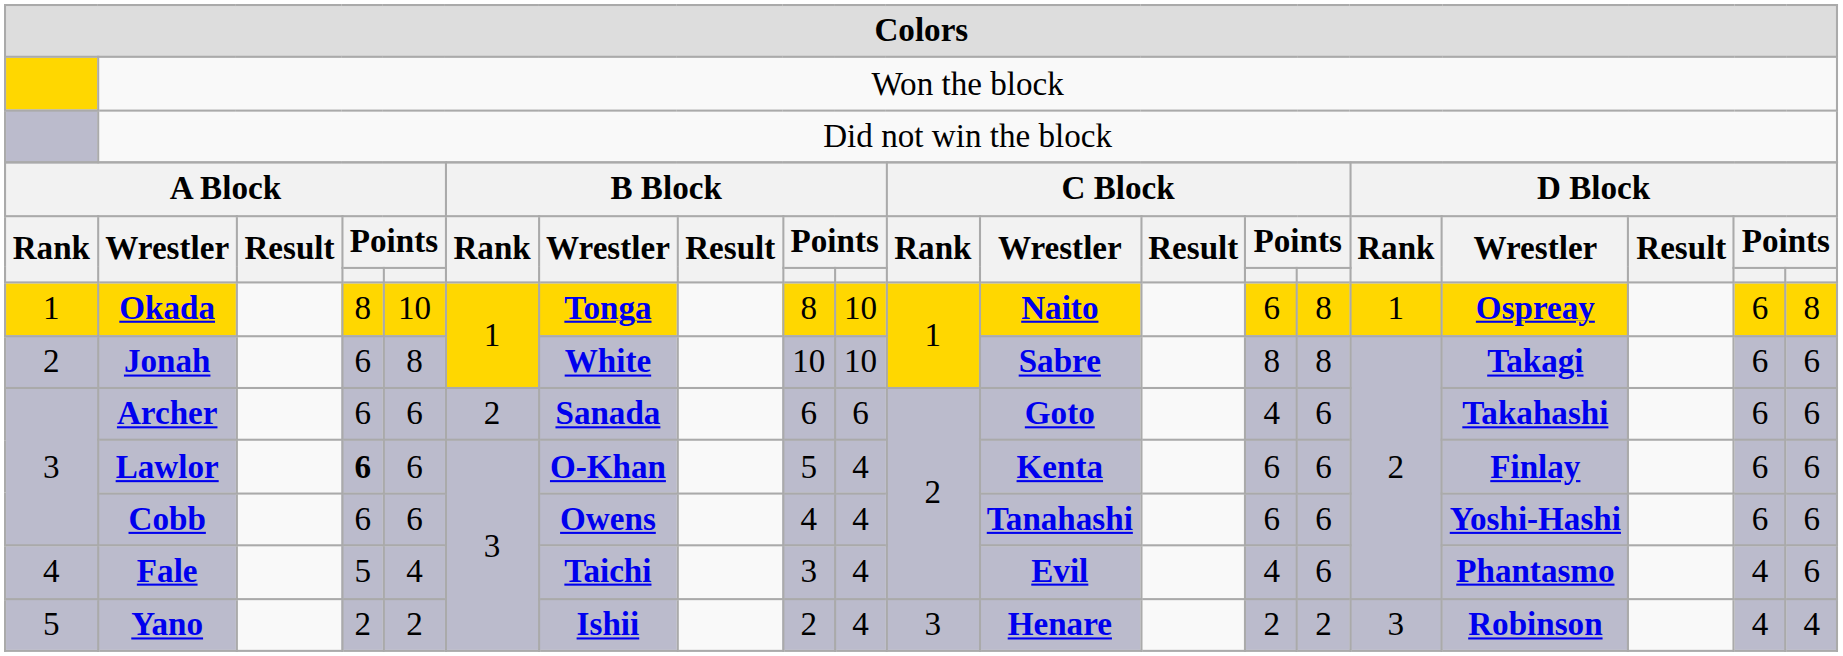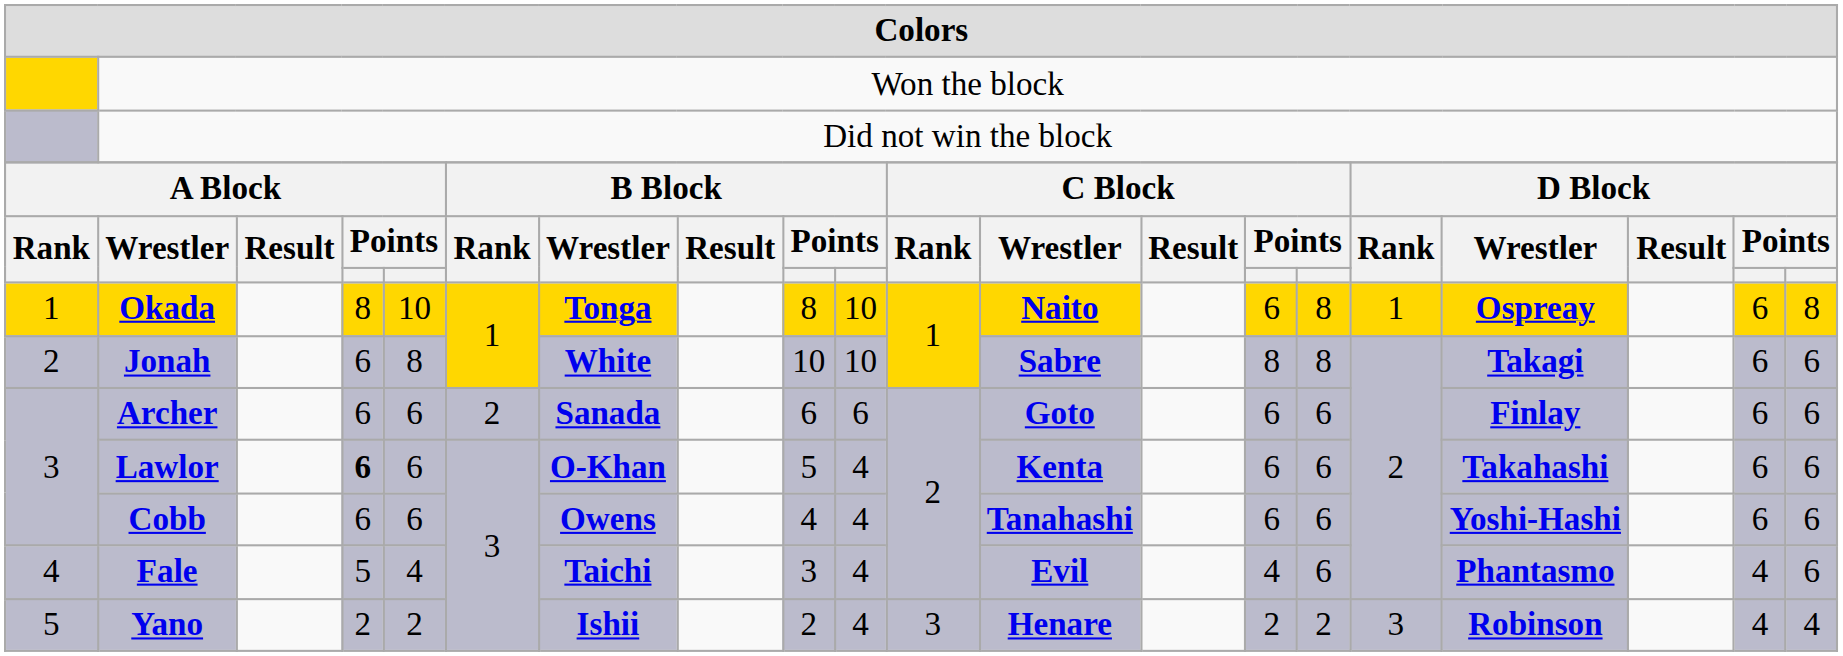Archer | column 14: 4 -> 6
Archer | column 17: Takahashi -> Finlay
Lawlor | column 17: Finlay -> Takahashi
